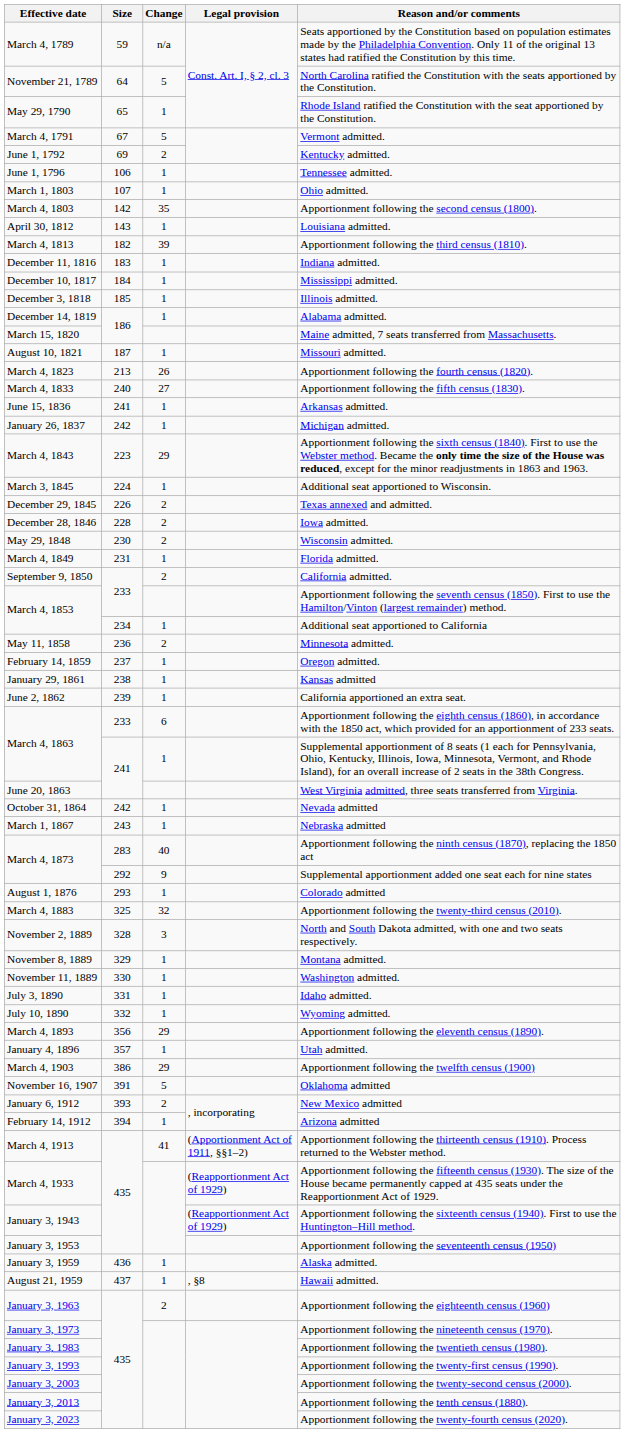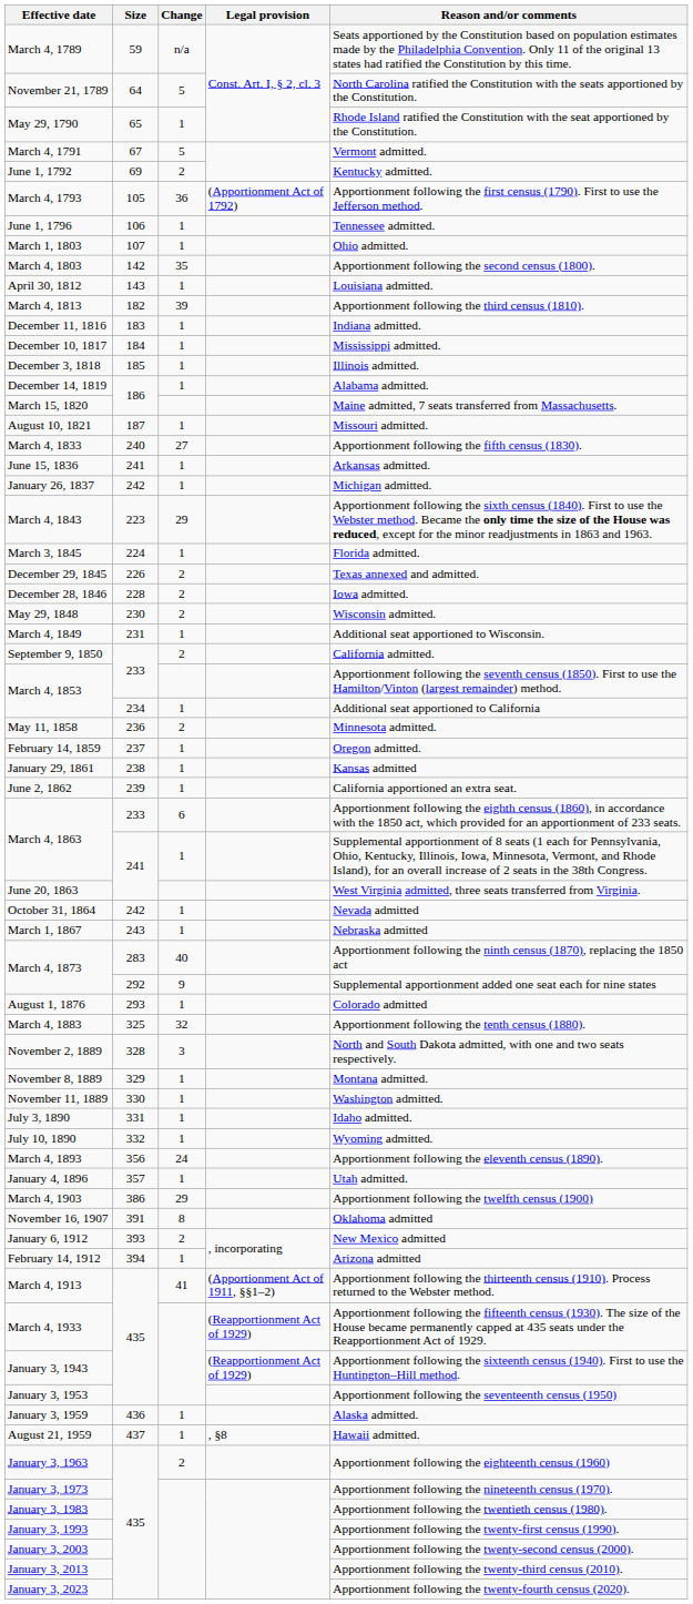+ row: March 4, 1793 | 105 | 36 | (Apportionment Act of 1792) | Apportionment following the first census (1790). First to use the Jefferson method.
- row: March 4, 1823 | 213 | 26 | Apportionment following the fourth census (1820).
March 3, 1845 | Reason and/or comments: Additional seat apportioned to Wisconsin. -> Florida admitted.
March 4, 1849 | Reason and/or comments: Florida admitted. -> Additional seat apportioned to Wisconsin.
March 4, 1883 | Reason and/or comments: Apportionment following the twenty-third census (2010). -> Apportionment following the tenth census (1880).
March 4, 1893 | Change: 29 -> 24
November 16, 1907 | Change: 5 -> 8
January 3, 2013 | Reason and/or comments: Apportionment following the tenth census (1880). -> Apportionment following the twenty-third census (2010).
